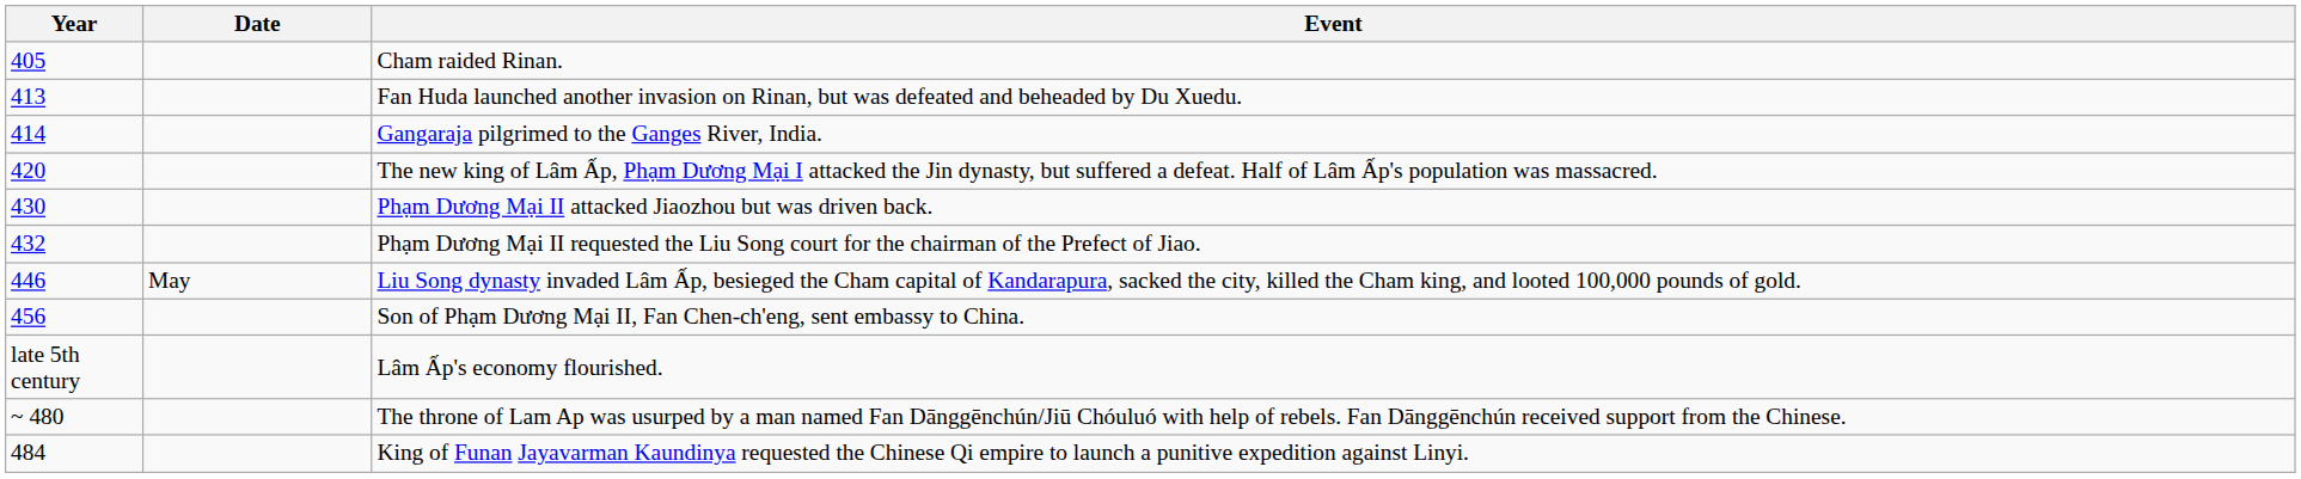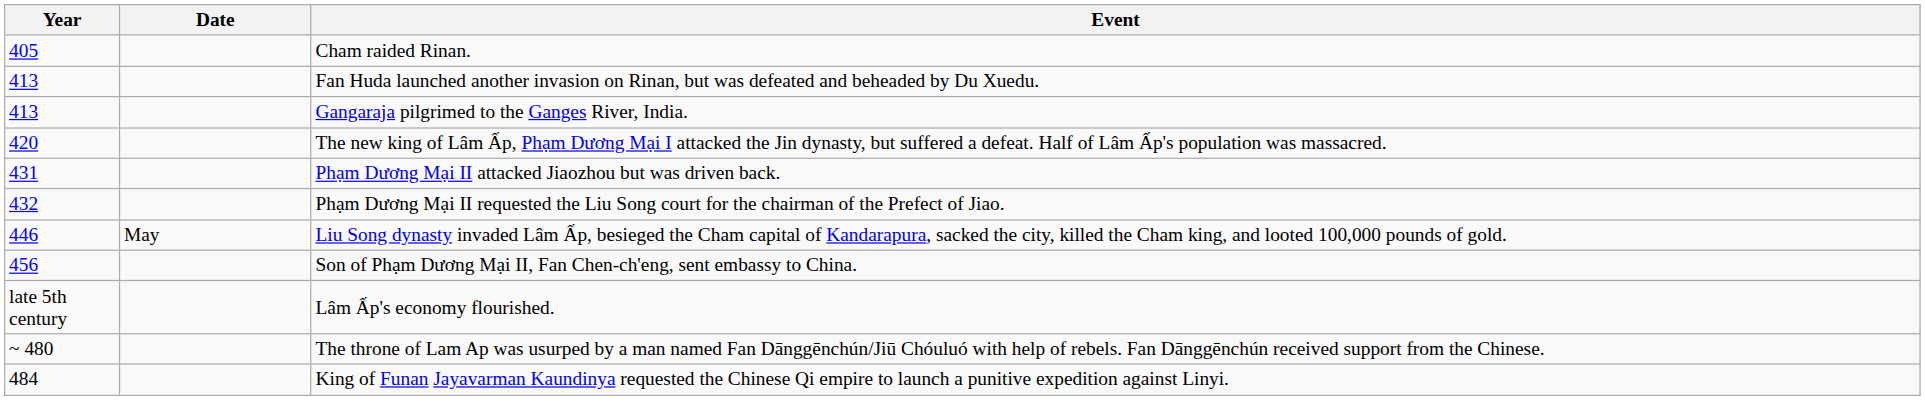Gangaraja pilgrimed to the Ganges River, India. | Year: 414 -> 413
Phạm Dương Mại II attacked Jiaozhou but was driven back. | Year: 430 -> 431
